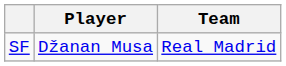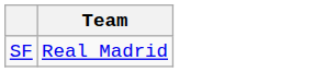- column: Player | Džanan Musa
